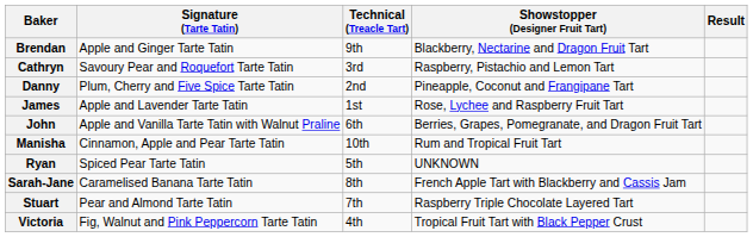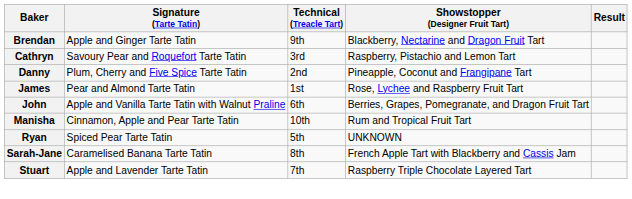James | Signature (Tarte Tatin): Apple and Lavender Tarte Tatin -> Pear and Almond Tarte Tatin
Stuart | Signature (Tarte Tatin): Pear and Almond Tarte Tatin -> Apple and Lavender Tarte Tatin
- row: Victoria | Fig, Walnut and Pink Peppercorn Tarte Tatin | 4th | Tropical Fruit Tart with Black Pepper Crust
